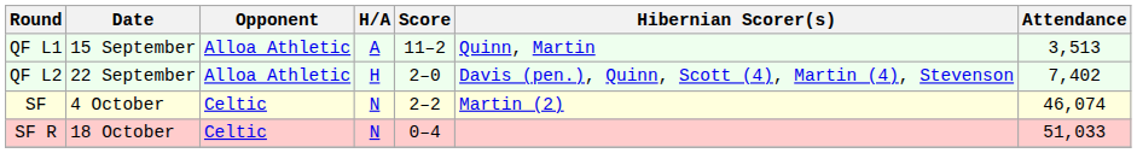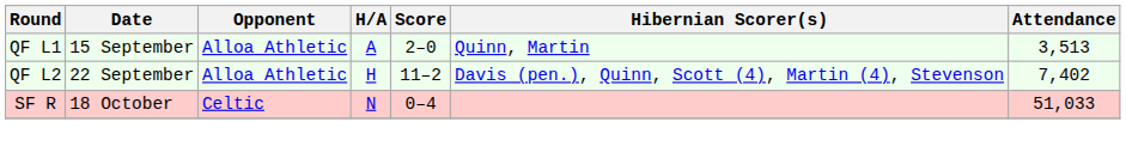QF L1 | Score: 11–2 -> 2–0
QF L2 | Score: 2–0 -> 11–2
- row: SF | 4 October | Celtic | N | 2–2 | Martin (2) | 46,074
